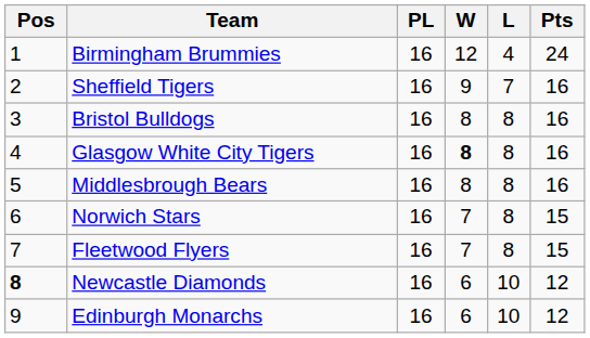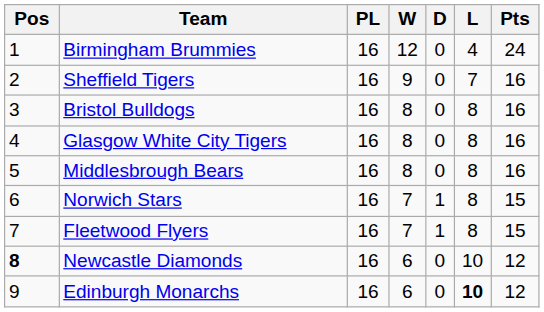+ column: D | 0 | 0 | 0 | 0 | 0 | 1 | 1 | 0 | 0
Glasgow White City Tigers | W: bold -> normal
Edinburgh Monarchs | L: normal -> bold
